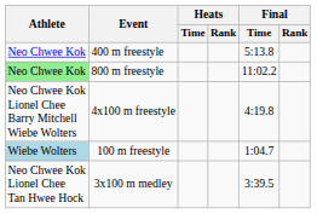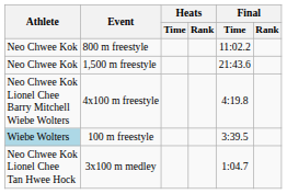- row: Neo Chwee Kok | 400 m freestyle | 5:13.8
800 m freestyle | Athlete: lightgreen background -> no background
+ row: Neo Chwee Kok | 1,500 m freestyle | 21:43.6
100 m freestyle | Final / Time: 1:04.7 -> 3:39.5
3x100 m medley | Final / Time: 3:39.5 -> 1:04.7
